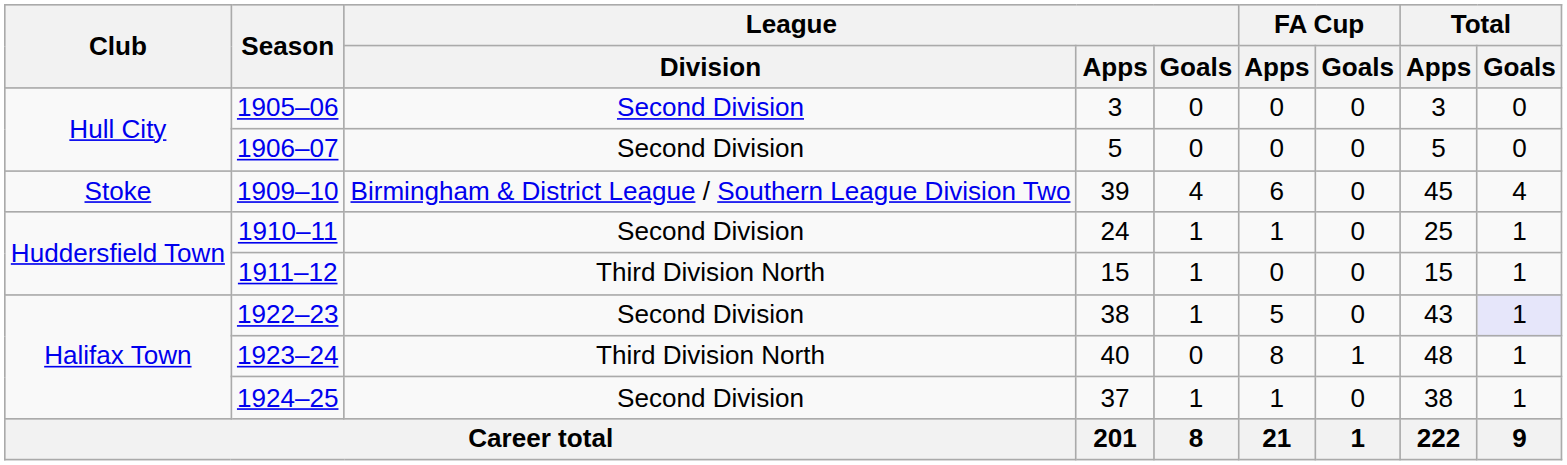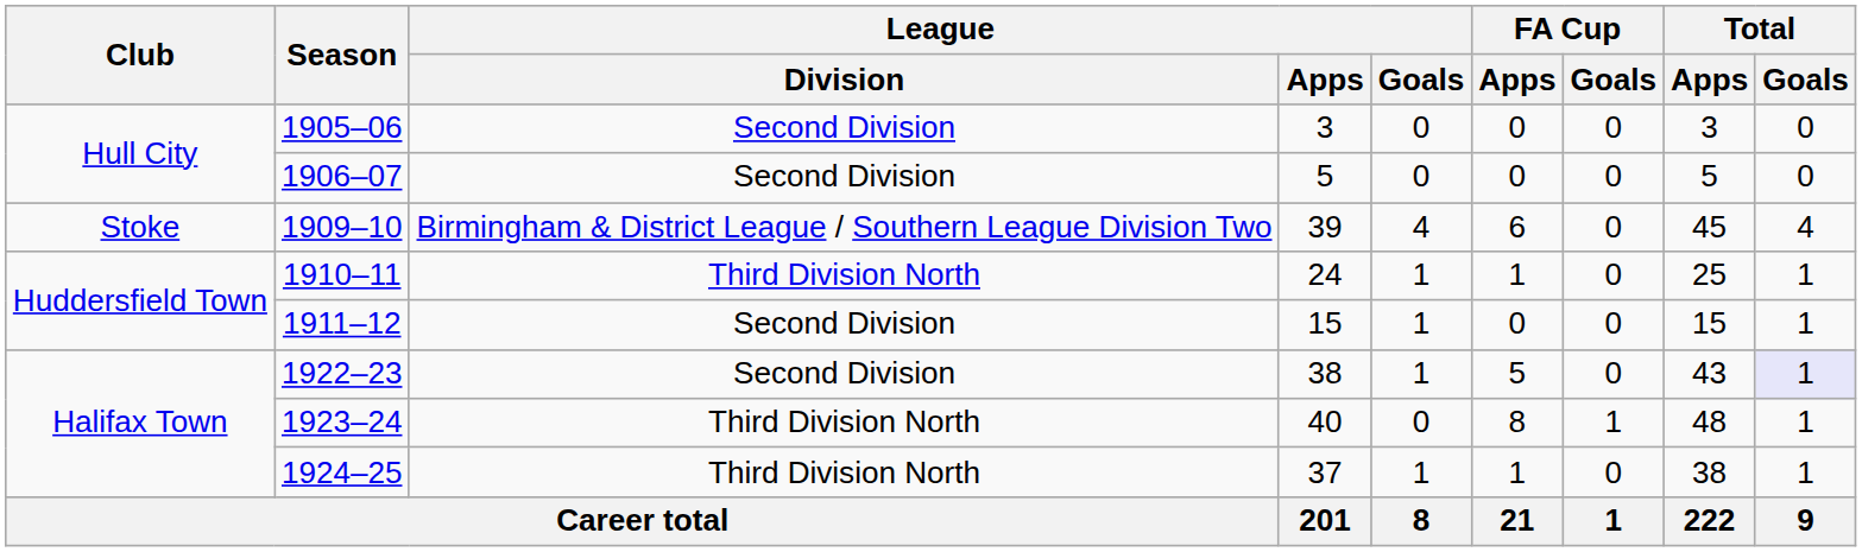1910–11 | League / Division: Second Division -> Third Division North
1911–12 | League / Division: Third Division North -> Second Division
1924–25 | League / Division: Second Division -> Third Division North
